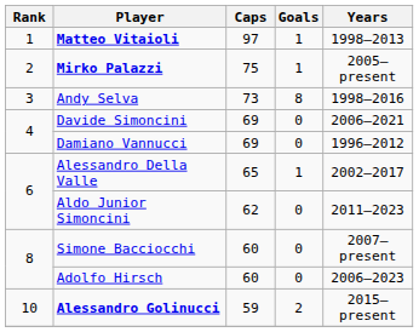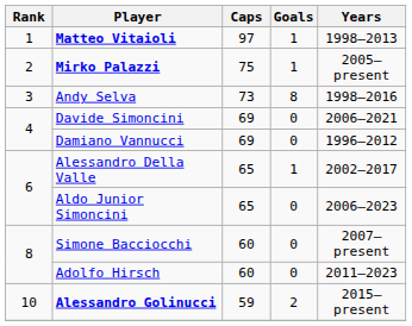Aldo Junior Simoncini | Caps: 62 -> 65
Aldo Junior Simoncini | Years: 2011–2023 -> 2006–2023
Adolfo Hirsch | Years: 2006–2023 -> 2011–2023
